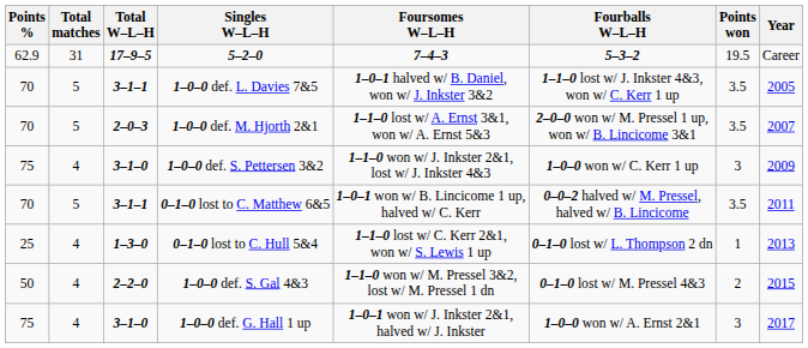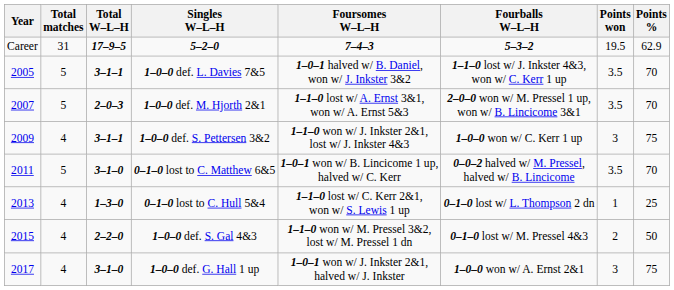columns swapped: Year <-> Points %
1–0–0 def. S. Pettersen 3&2 | Total W–L–H: 3–1–0 -> 3–1–1
0–1–0 lost to C. Matthew 6&5 | Total W–L–H: 3–1–1 -> 3–1–0
